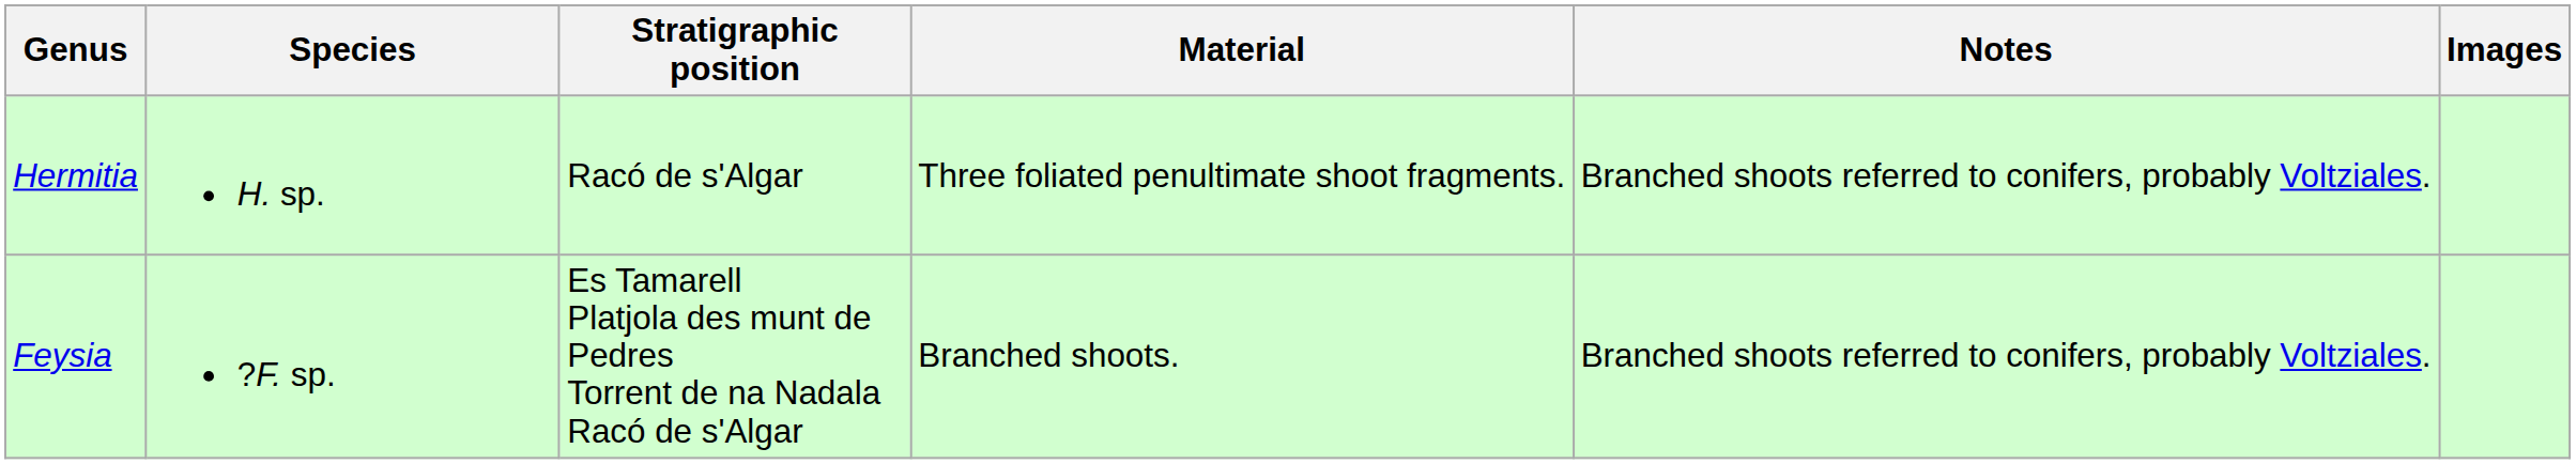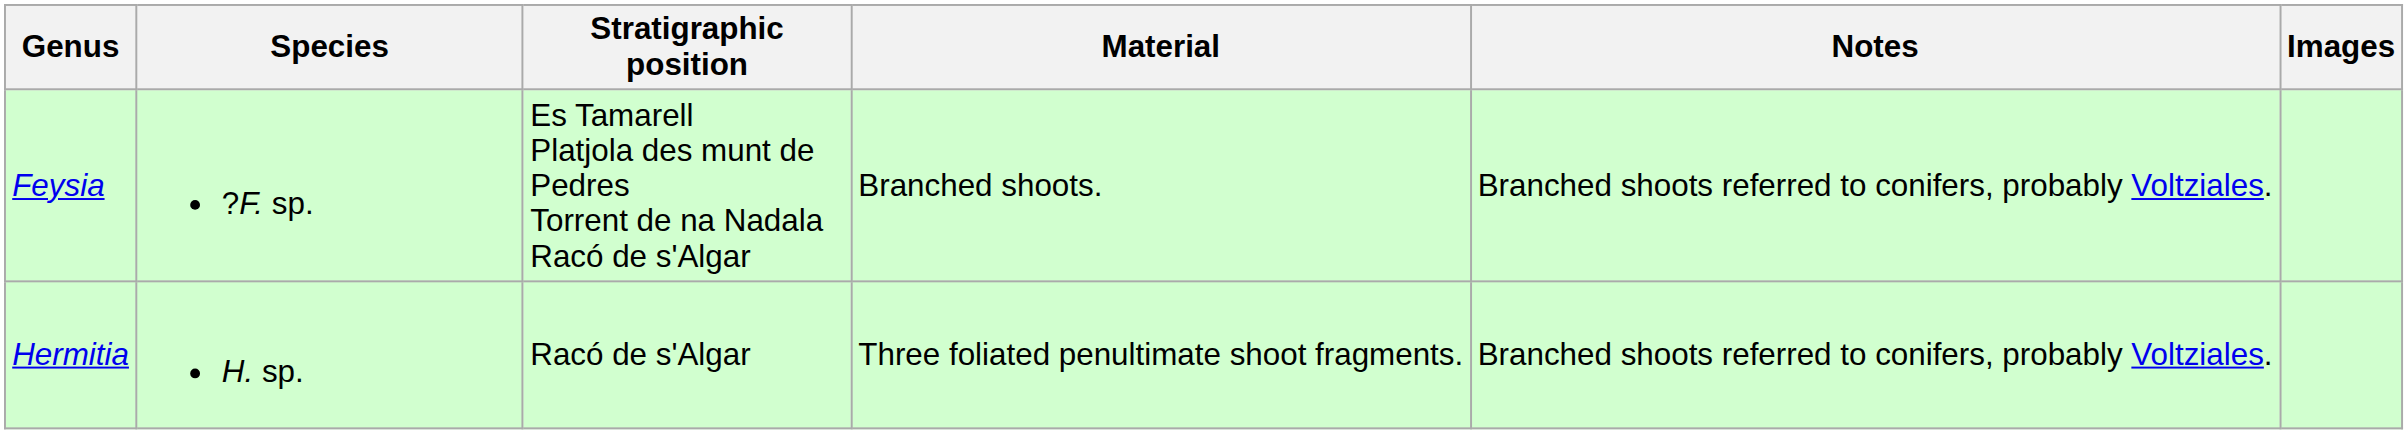rows swapped: Hermitia <-> Feysia
